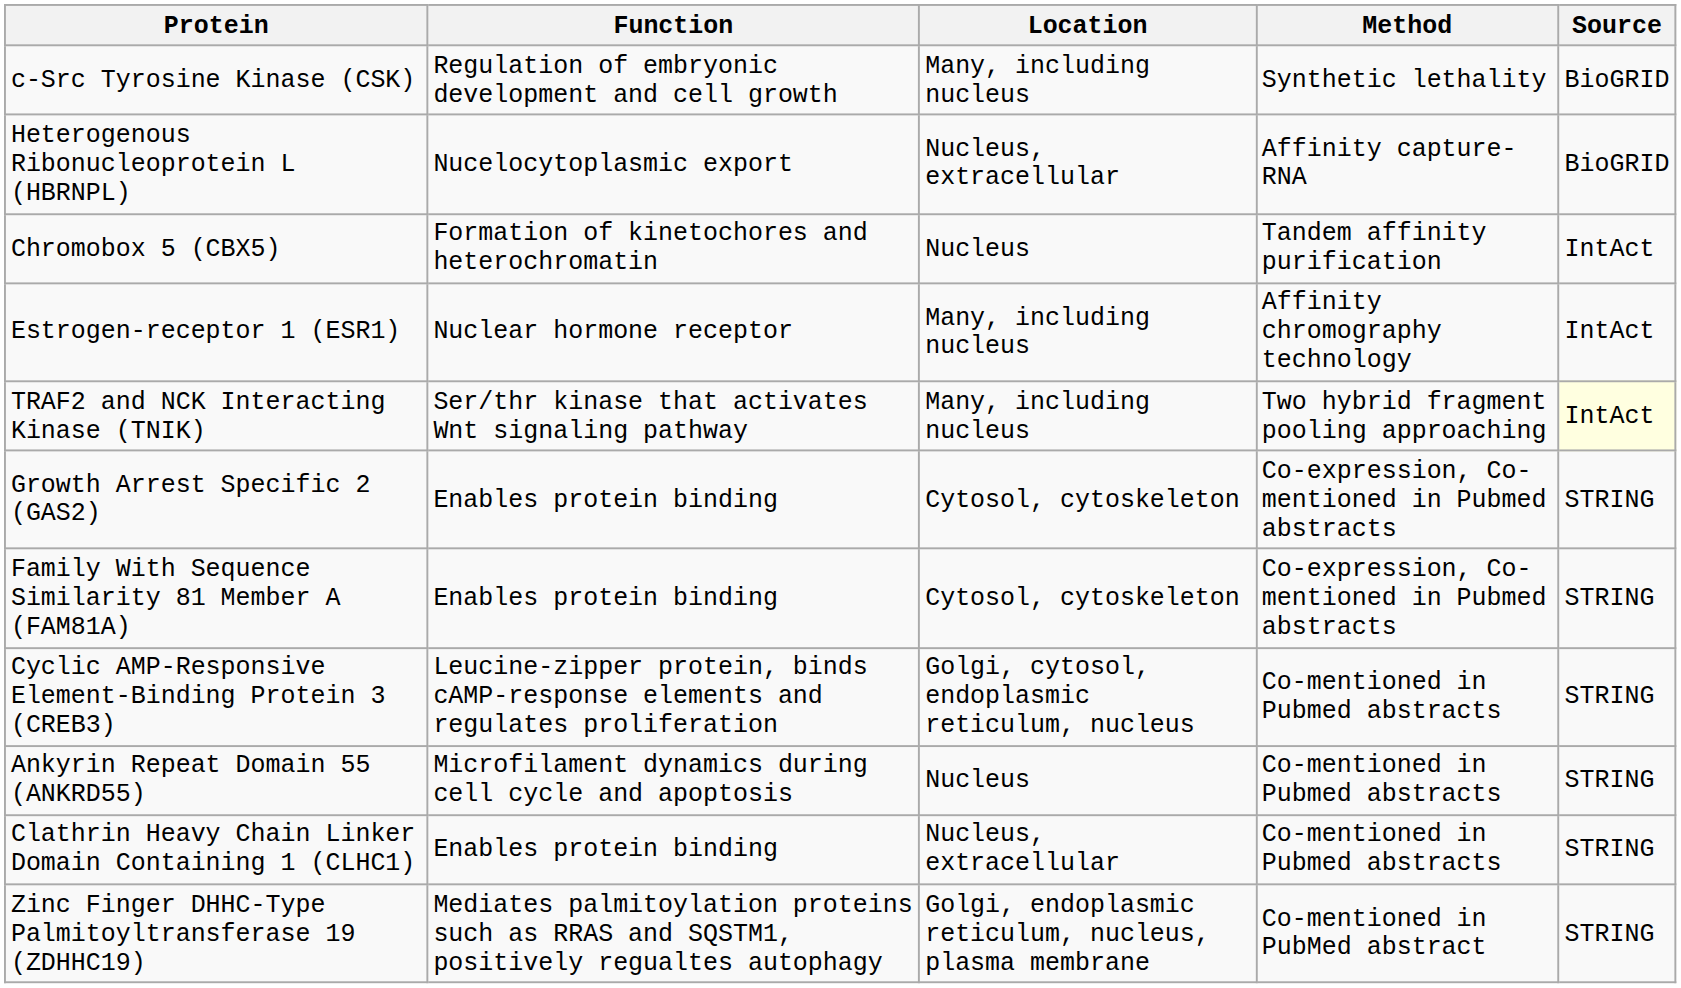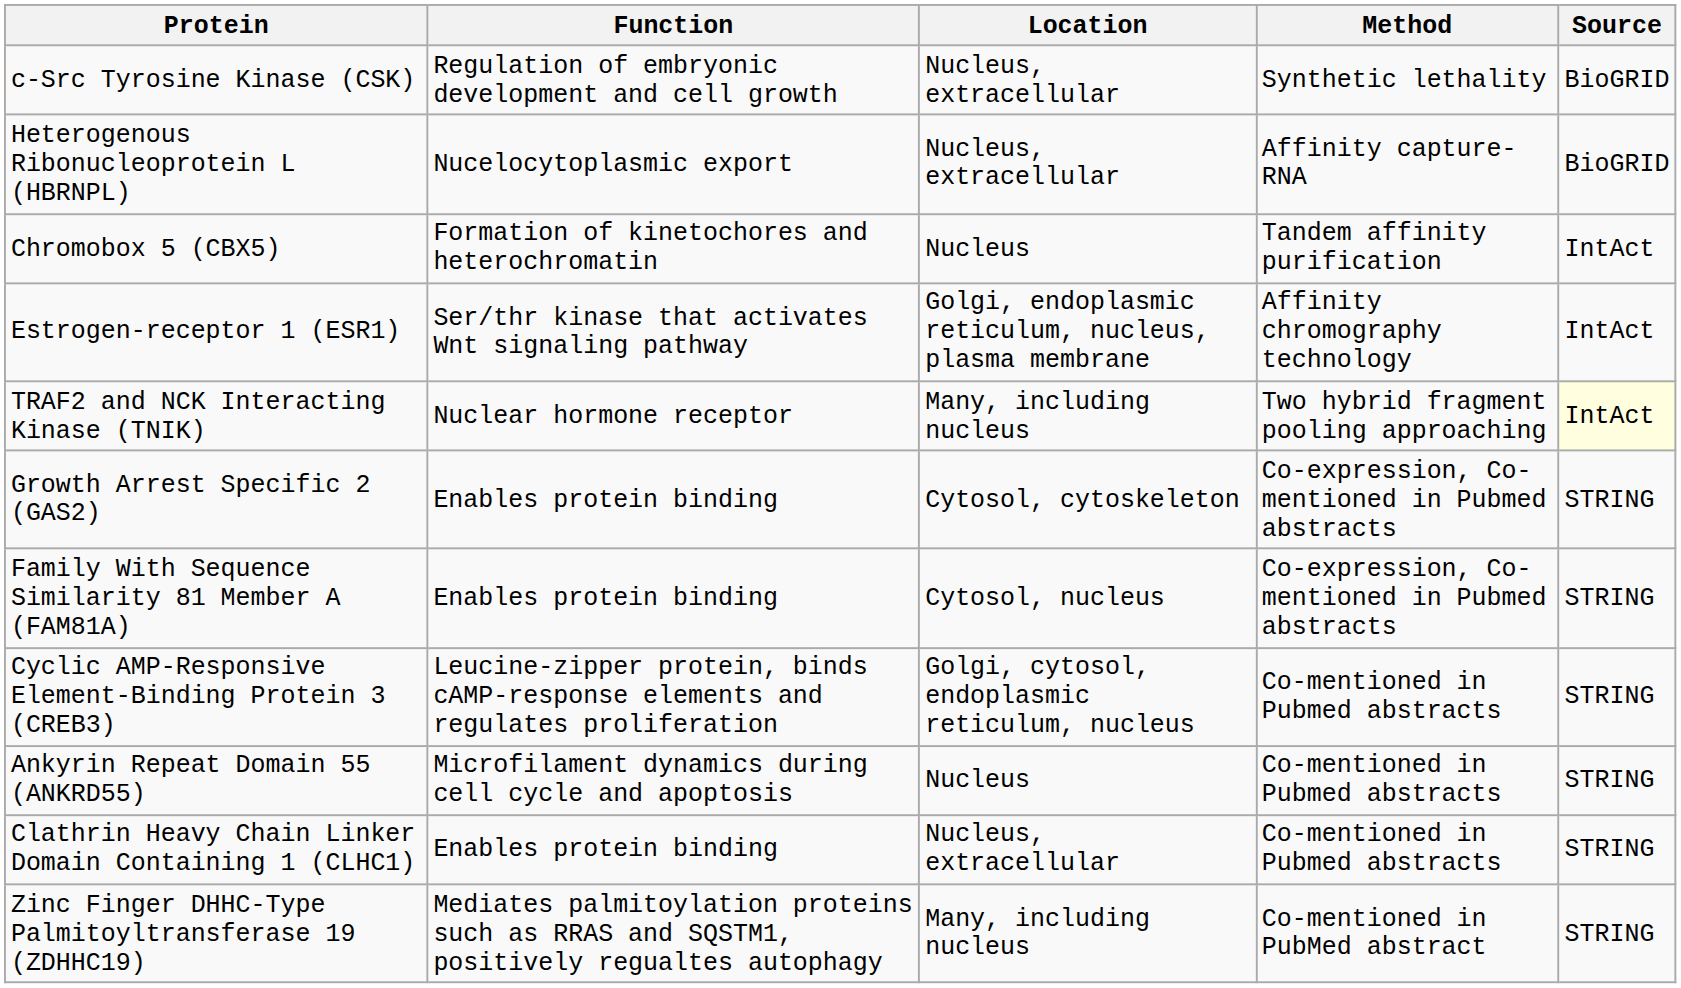c-Src Tyrosine Kinase (CSK) | Location: Many, including nucleus -> Nucleus, extracellular
Estrogen-receptor 1 (ESR1) | Function: Nuclear hormone receptor -> Ser/thr kinase that activates Wnt signaling pathway
Estrogen-receptor 1 (ESR1) | Location: Many, including nucleus -> Golgi, endoplasmic reticulum, nucleus, plasma membrane
TRAF2 and NCK Interacting Kinase (TNIK) | Function: Ser/thr kinase that activates Wnt signaling pathway -> Nuclear hormone receptor
Family With Sequence Similarity 81 Member A (FAM81A) | Location: Cytosol, cytoskeleton -> Cytosol, nucleus
Zinc Finger DHHC-Type Palmitoyltransferase 19 (ZDHHC19) | Location: Golgi, endoplasmic reticulum, nucleus, plasma membrane -> Many, including nucleus
